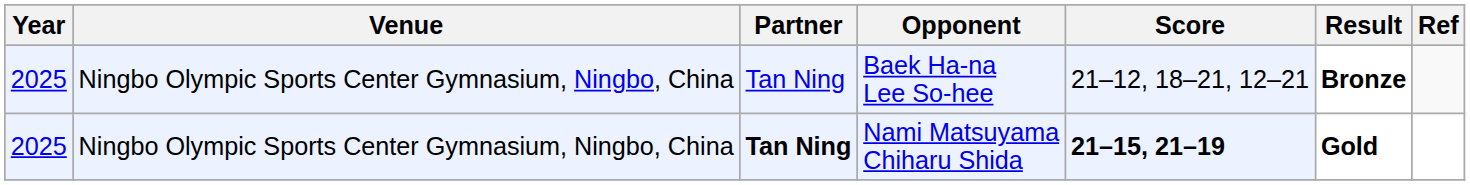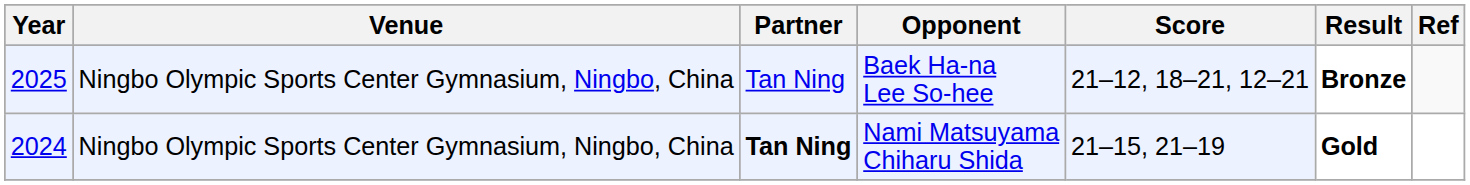Nami Matsuyama Chiharu Shida | Year: 2025 -> 2024
Nami Matsuyama Chiharu Shida | Score: bold -> normal
